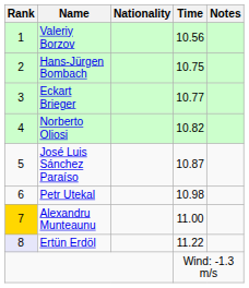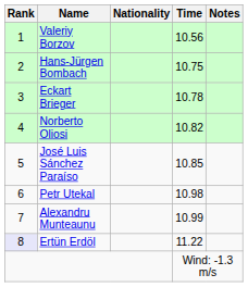Eckart Brieger | Time: 10.77 -> 10.78
José Luis Sánchez Paraíso | Time: 10.87 -> 10.85
Alexandru Munteaunu | Rank: gold background -> no background
Alexandru Munteaunu | Time: 11.00 -> 10.99
